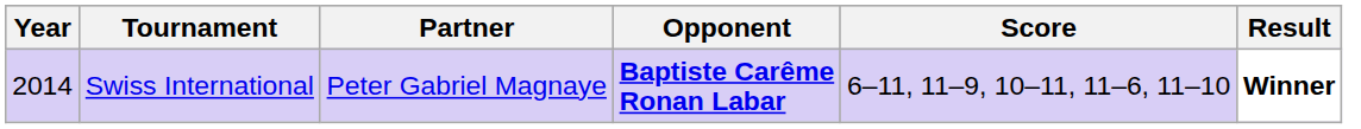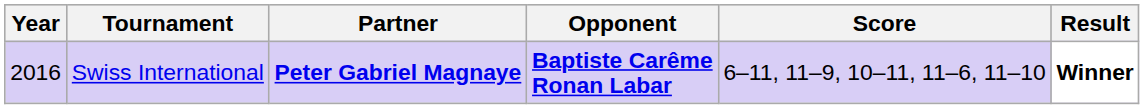Swiss International | Year: 2014 -> 2016
Swiss International | Partner: normal -> bold
